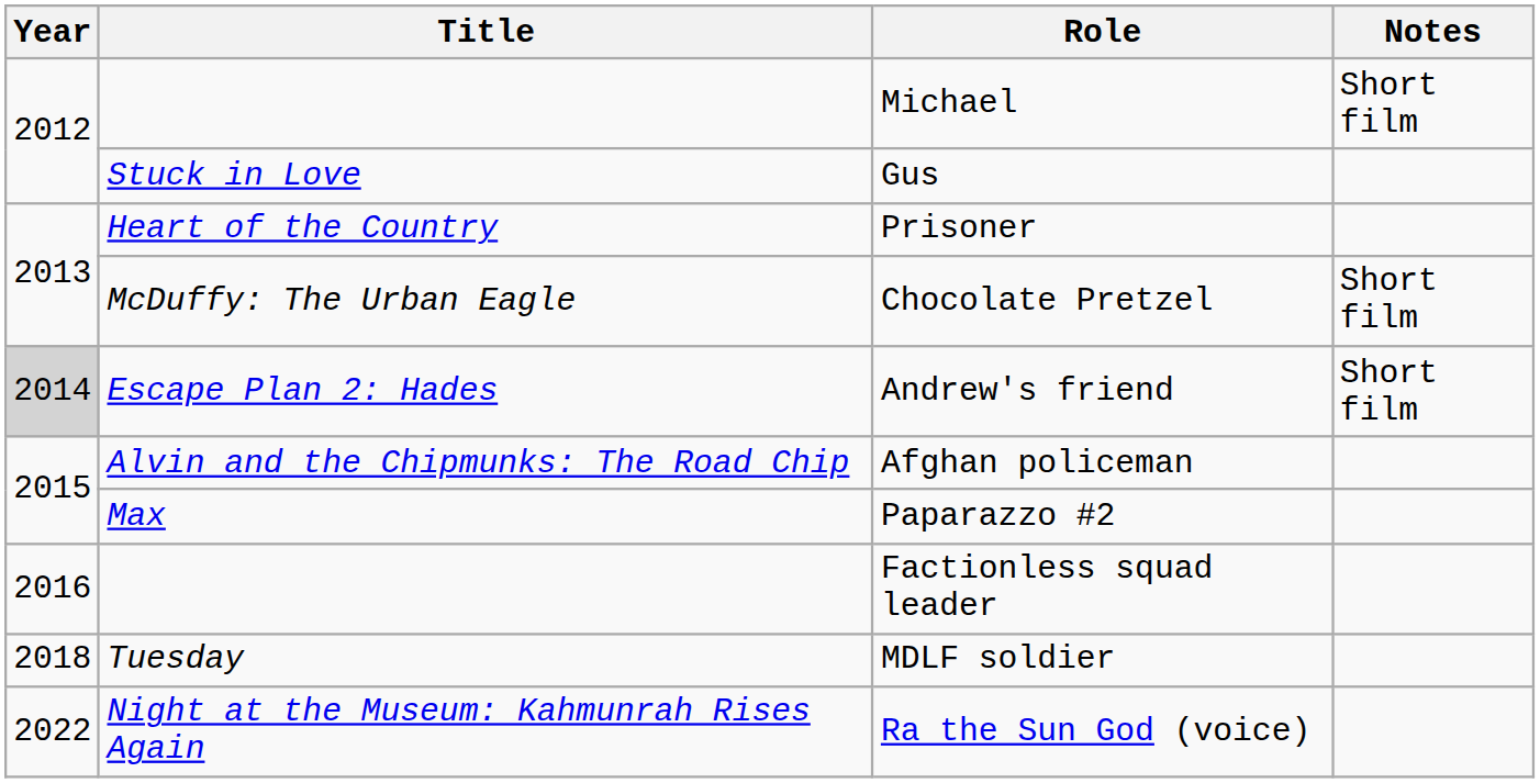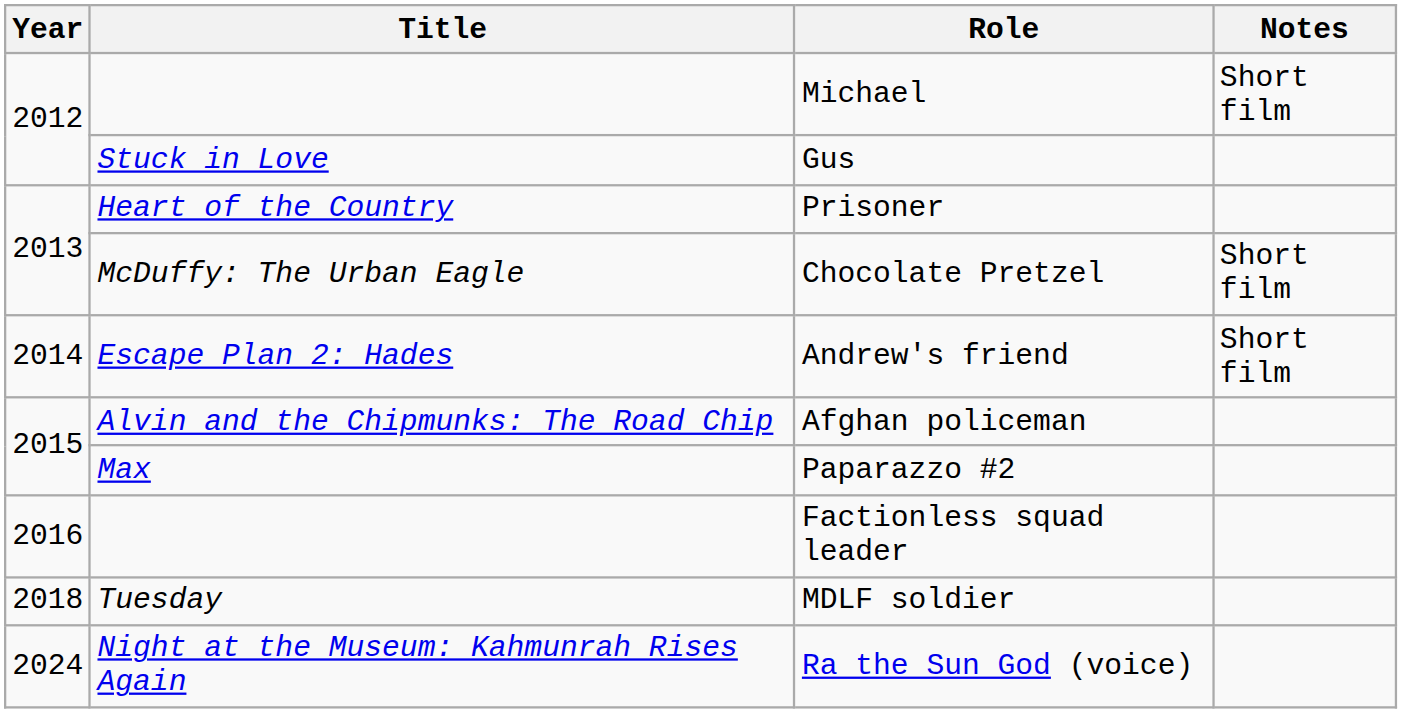Andrew's friend | Year: lightgrey background -> no background
Ra the Sun God (voice) | Year: 2022 -> 2024
